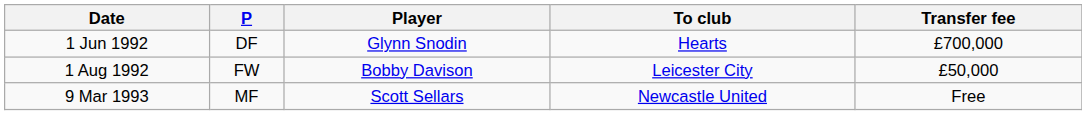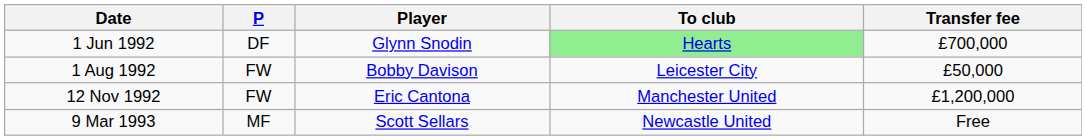1 Jun 1992 | To club: no background -> lightgreen background
+ row: 12 Nov 1992 | FW | Eric Cantona | Manchester United | £1,200,000
